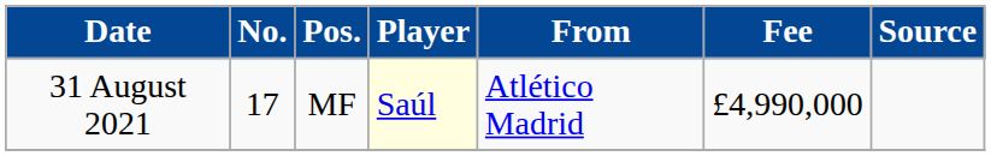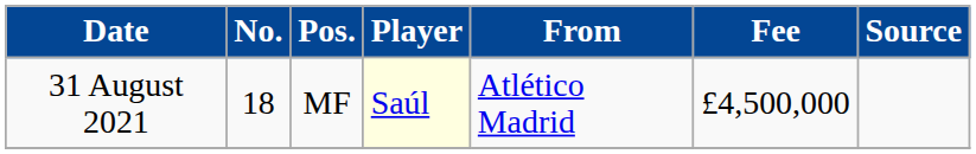31 August 2021 | No.: 17 -> 18
31 August 2021 | Fee: £4,990,000 -> £4,500,000
